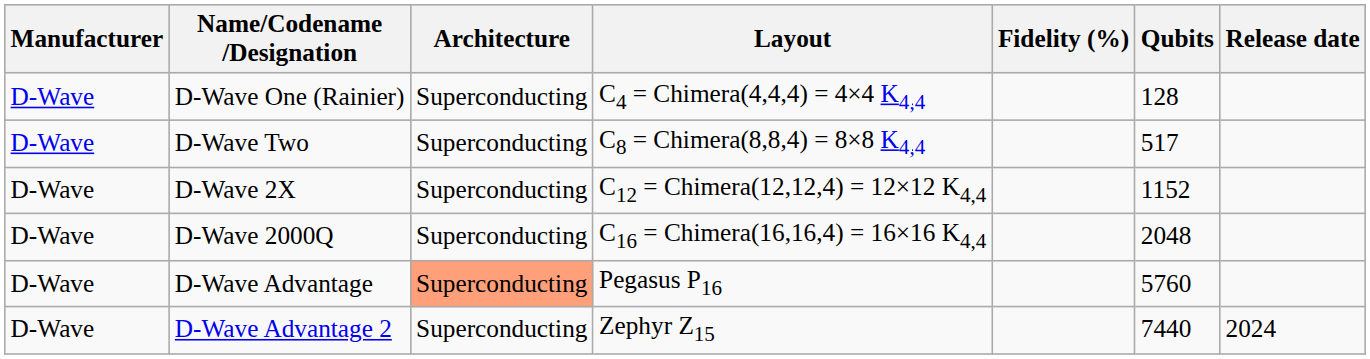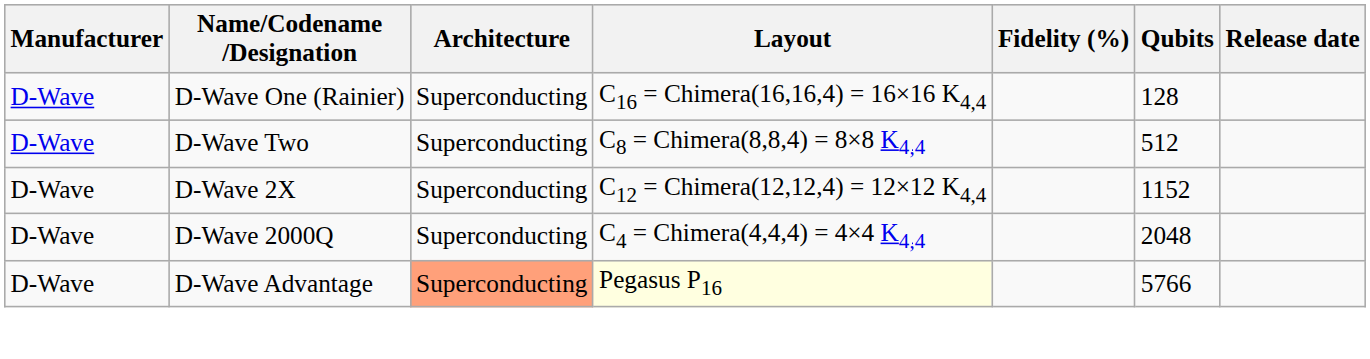D-Wave One (Rainier) | Layout: C4 = Chimera(4,4,4) = 4×4 K4,4 -> C16 = Chimera(16,16,4) = 16×16 K4,4
D-Wave Two | Qubits: 517 -> 512
D-Wave 2000Q | Layout: C16 = Chimera(16,16,4) = 16×16 K4,4 -> C4 = Chimera(4,4,4) = 4×4 K4,4
D-Wave Advantage | Layout: no background -> lightyellow background
D-Wave Advantage | Qubits: 5760 -> 5766
- row: D-Wave | D-Wave Advantage 2 | Superconducting | Zephyr Z15 | 7440 | 2024
